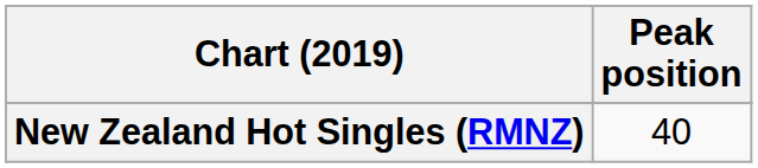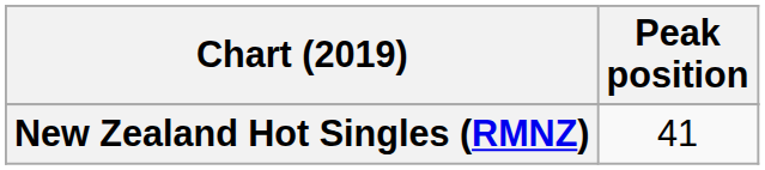New Zealand Hot Singles (RMNZ) | Peak position: 40 -> 41
